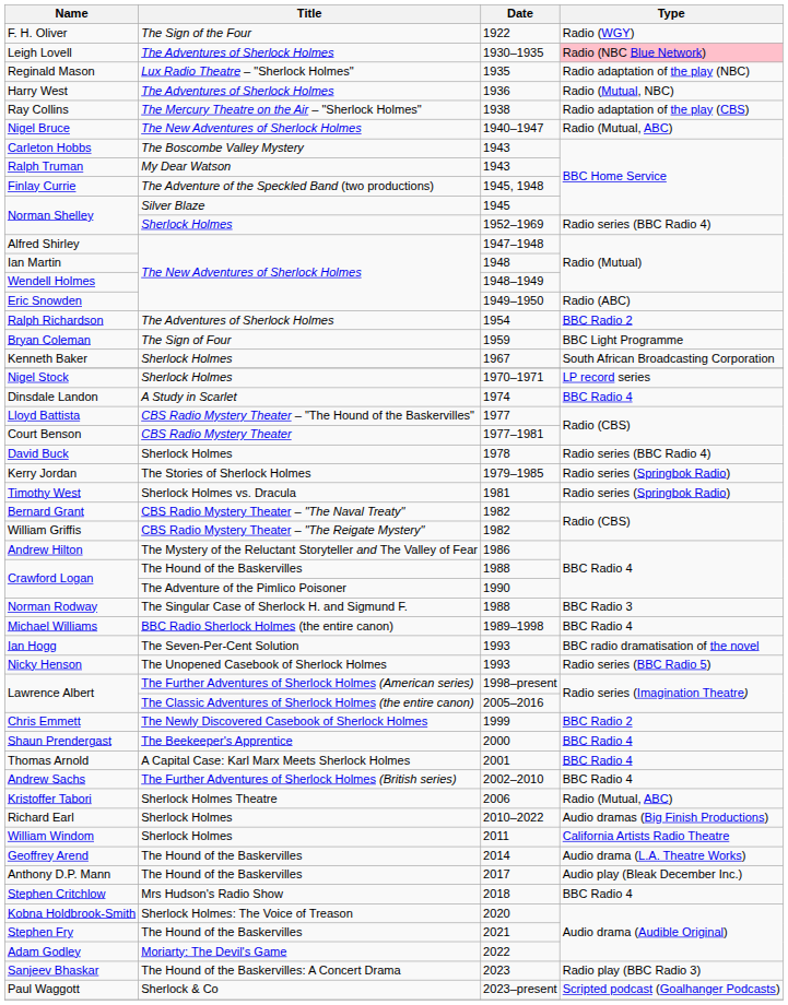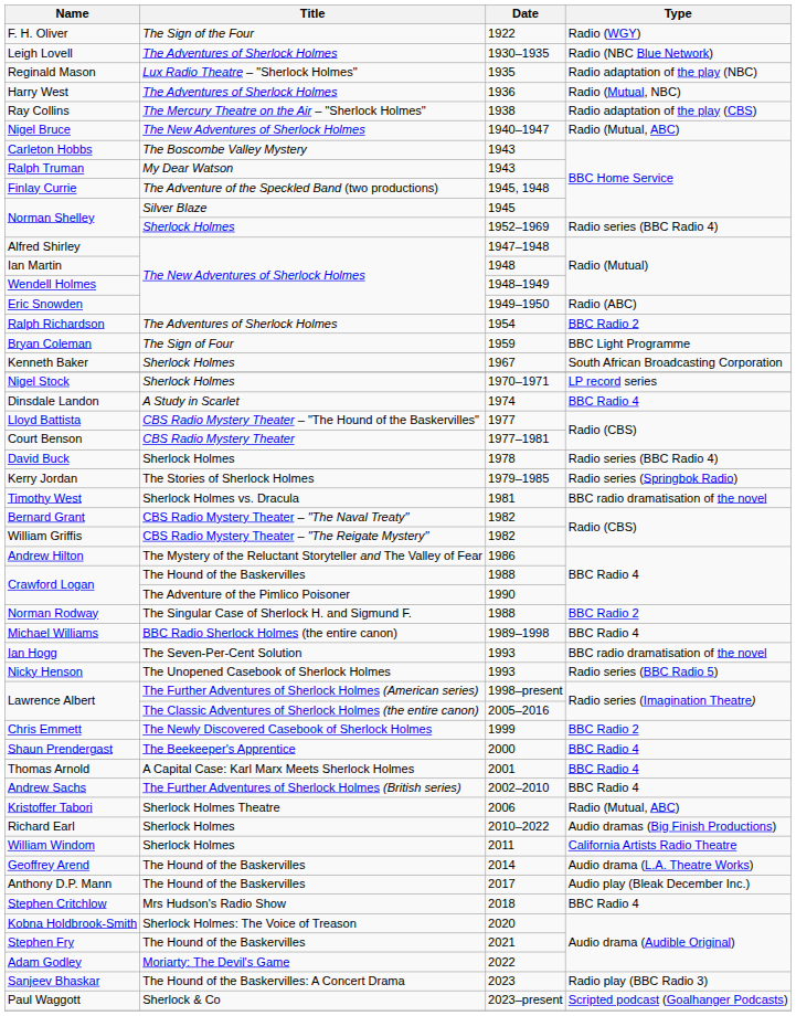Leigh Lovell | Type: pink background -> no background
Timothy West | Type: Radio series (Springbok Radio) -> BBC radio dramatisation of the novel
Norman Rodway | Type: BBC Radio 3 -> BBC Radio 2
